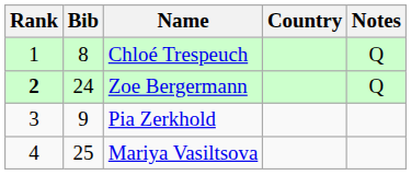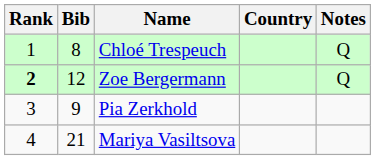Zoe Bergermann | Bib: 24 -> 12
Mariya Vasiltsova | Bib: 25 -> 21
